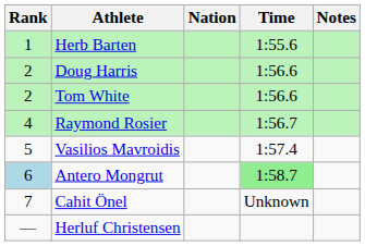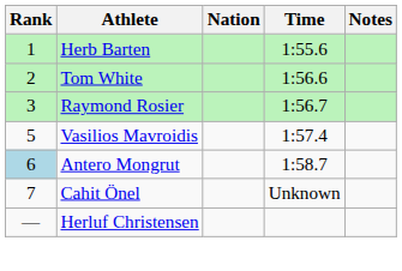- row: 2 | Doug Harris | 1:56.6
Raymond Rosier | Rank: 4 -> 3
Antero Mongrut | Time: lightgreen background -> no background
